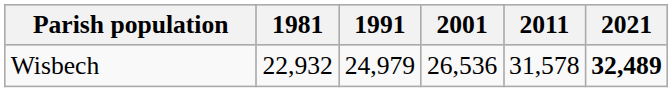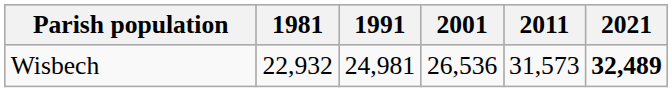Wisbech | 1991: 24,979 -> 24,981
Wisbech | 2011: 31,578 -> 31,573
